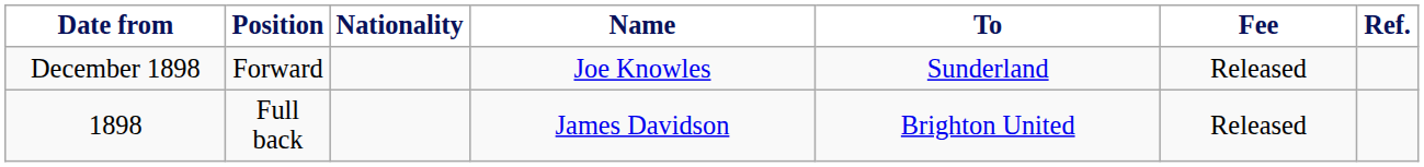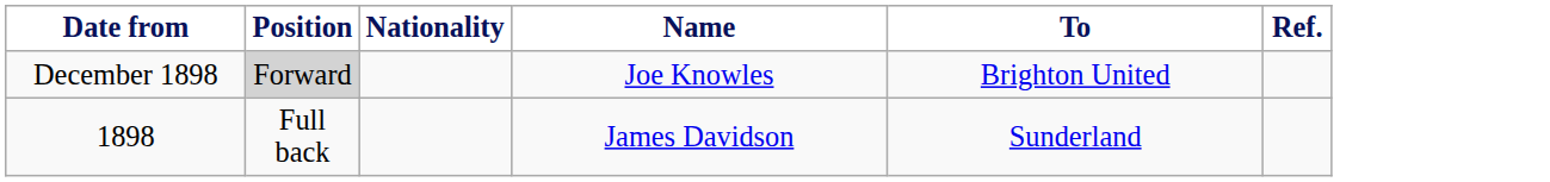- column: Fee | Released | Released
December 1898 | Position: no background -> lightgrey background
December 1898 | To: Sunderland -> Brighton United
1898 | To: Brighton United -> Sunderland
